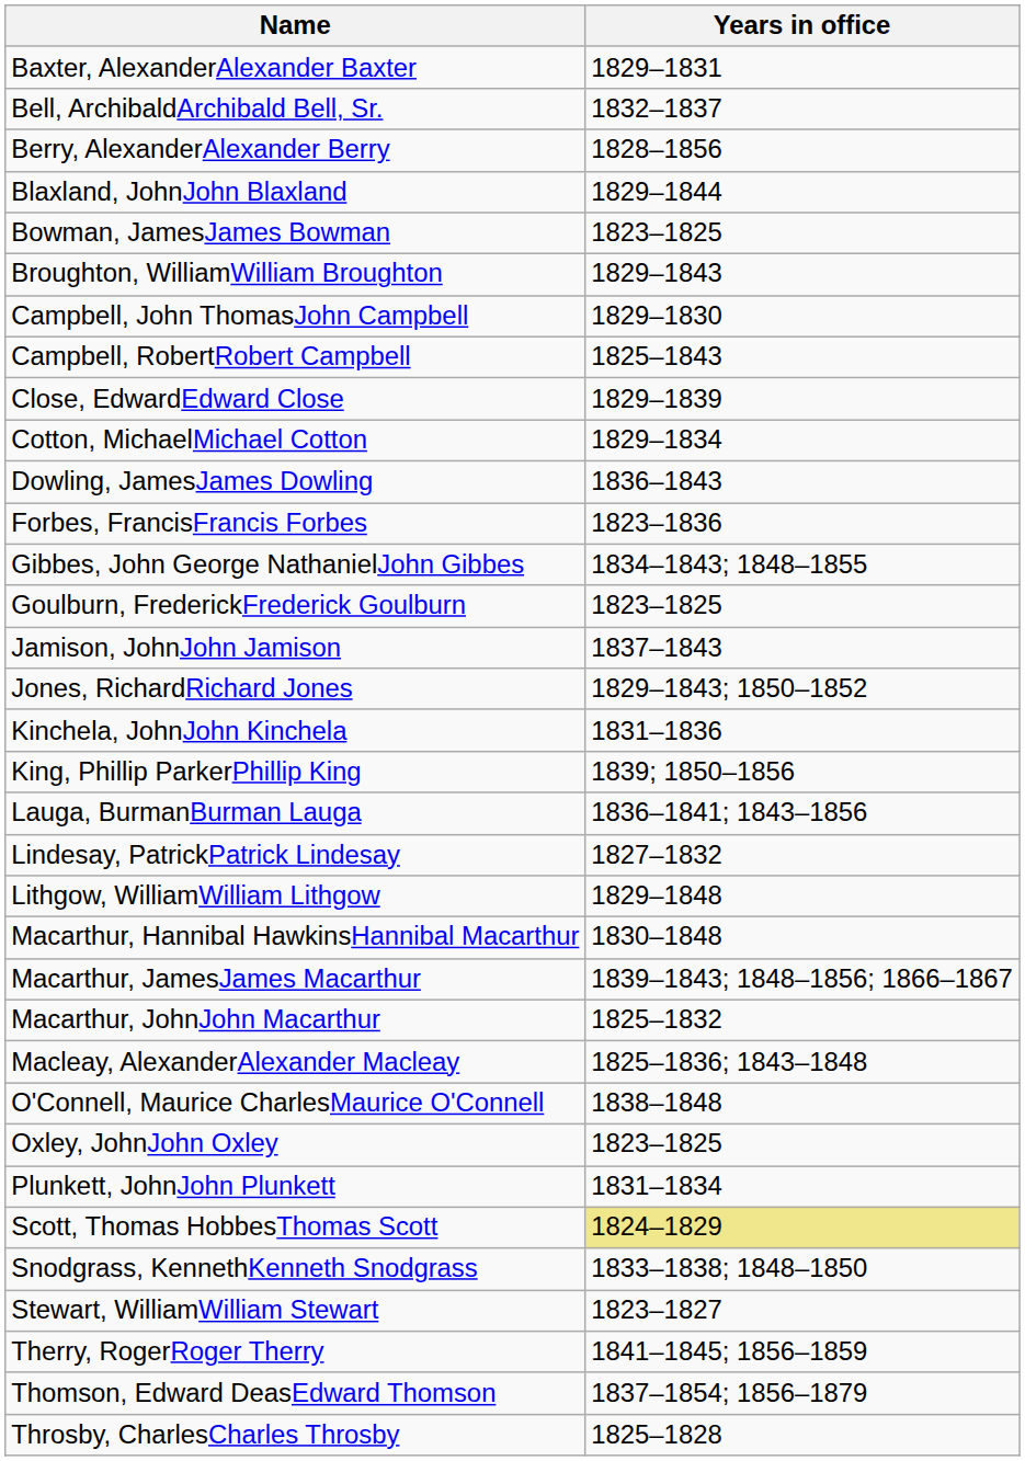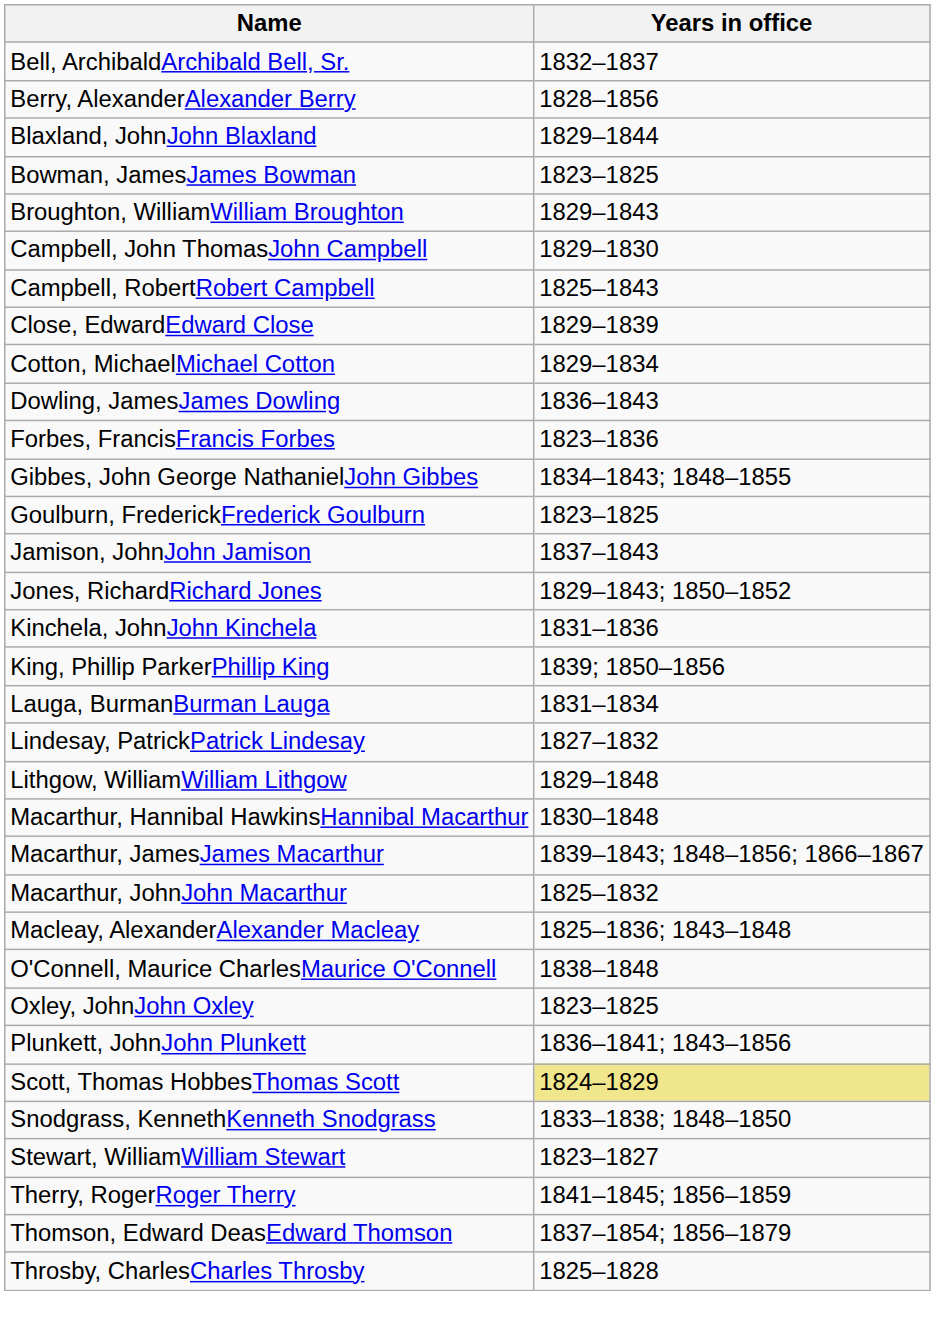- row: Baxter, AlexanderAlexander Baxter | 1829–1831
Lauga, BurmanBurman Lauga | Years in office: 1836–1841; 1843–1856 -> 1831–1834
Plunkett, JohnJohn Plunkett | Years in office: 1831–1834 -> 1836–1841; 1843–1856
